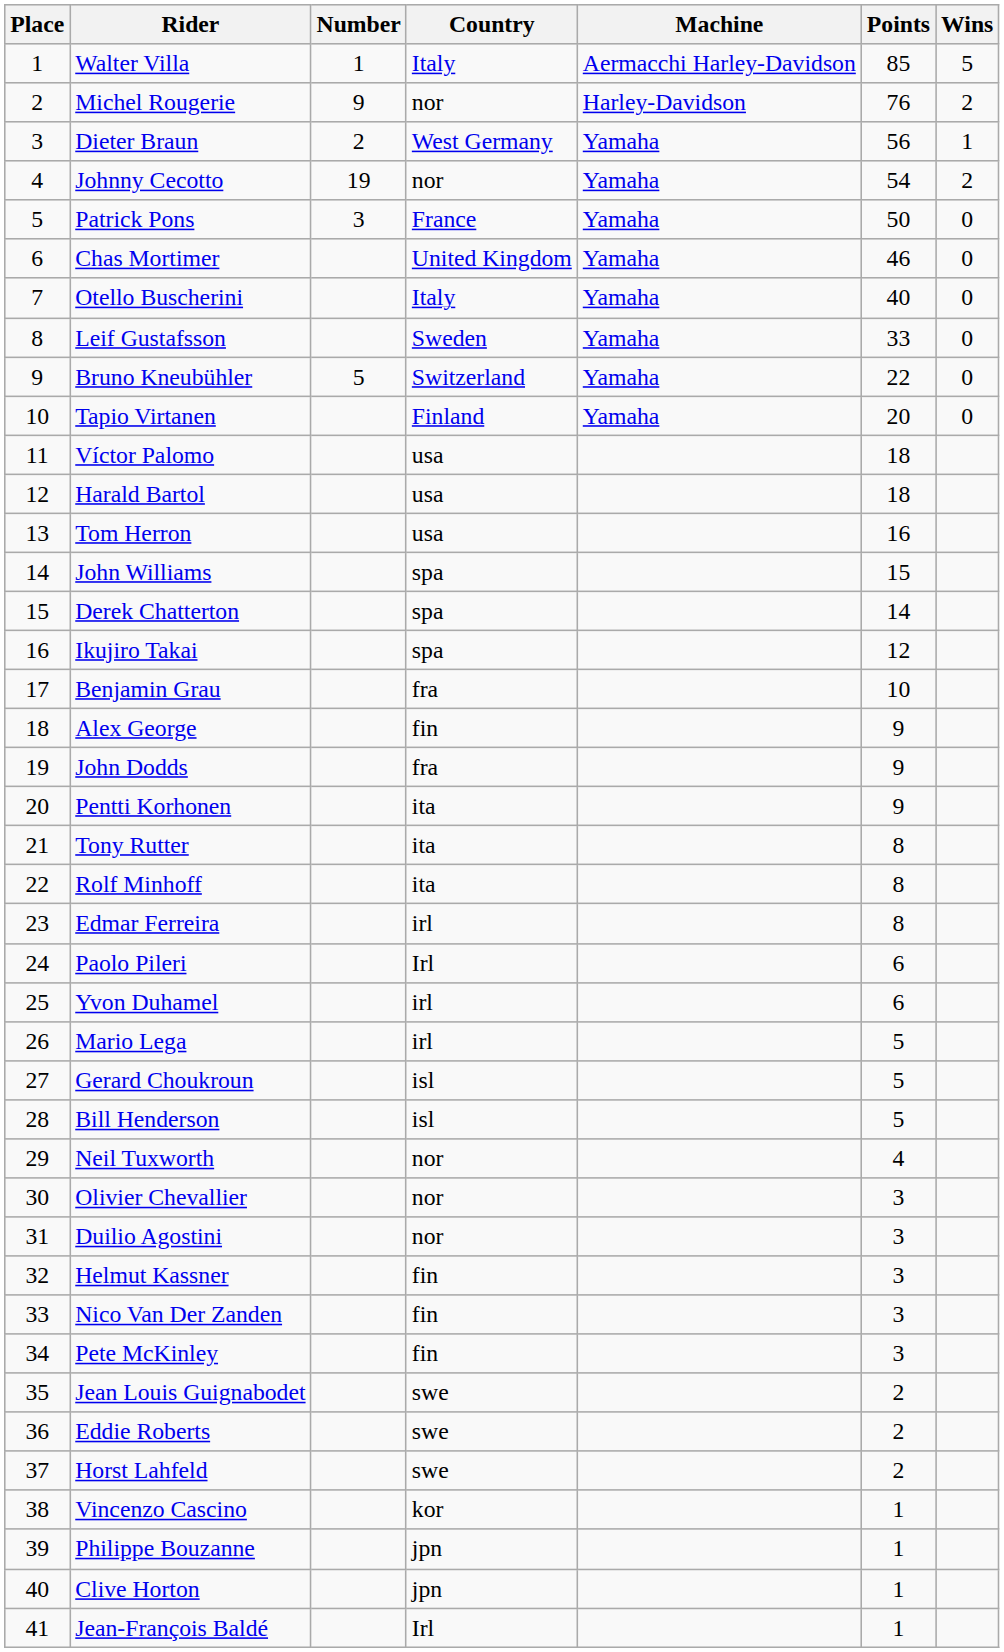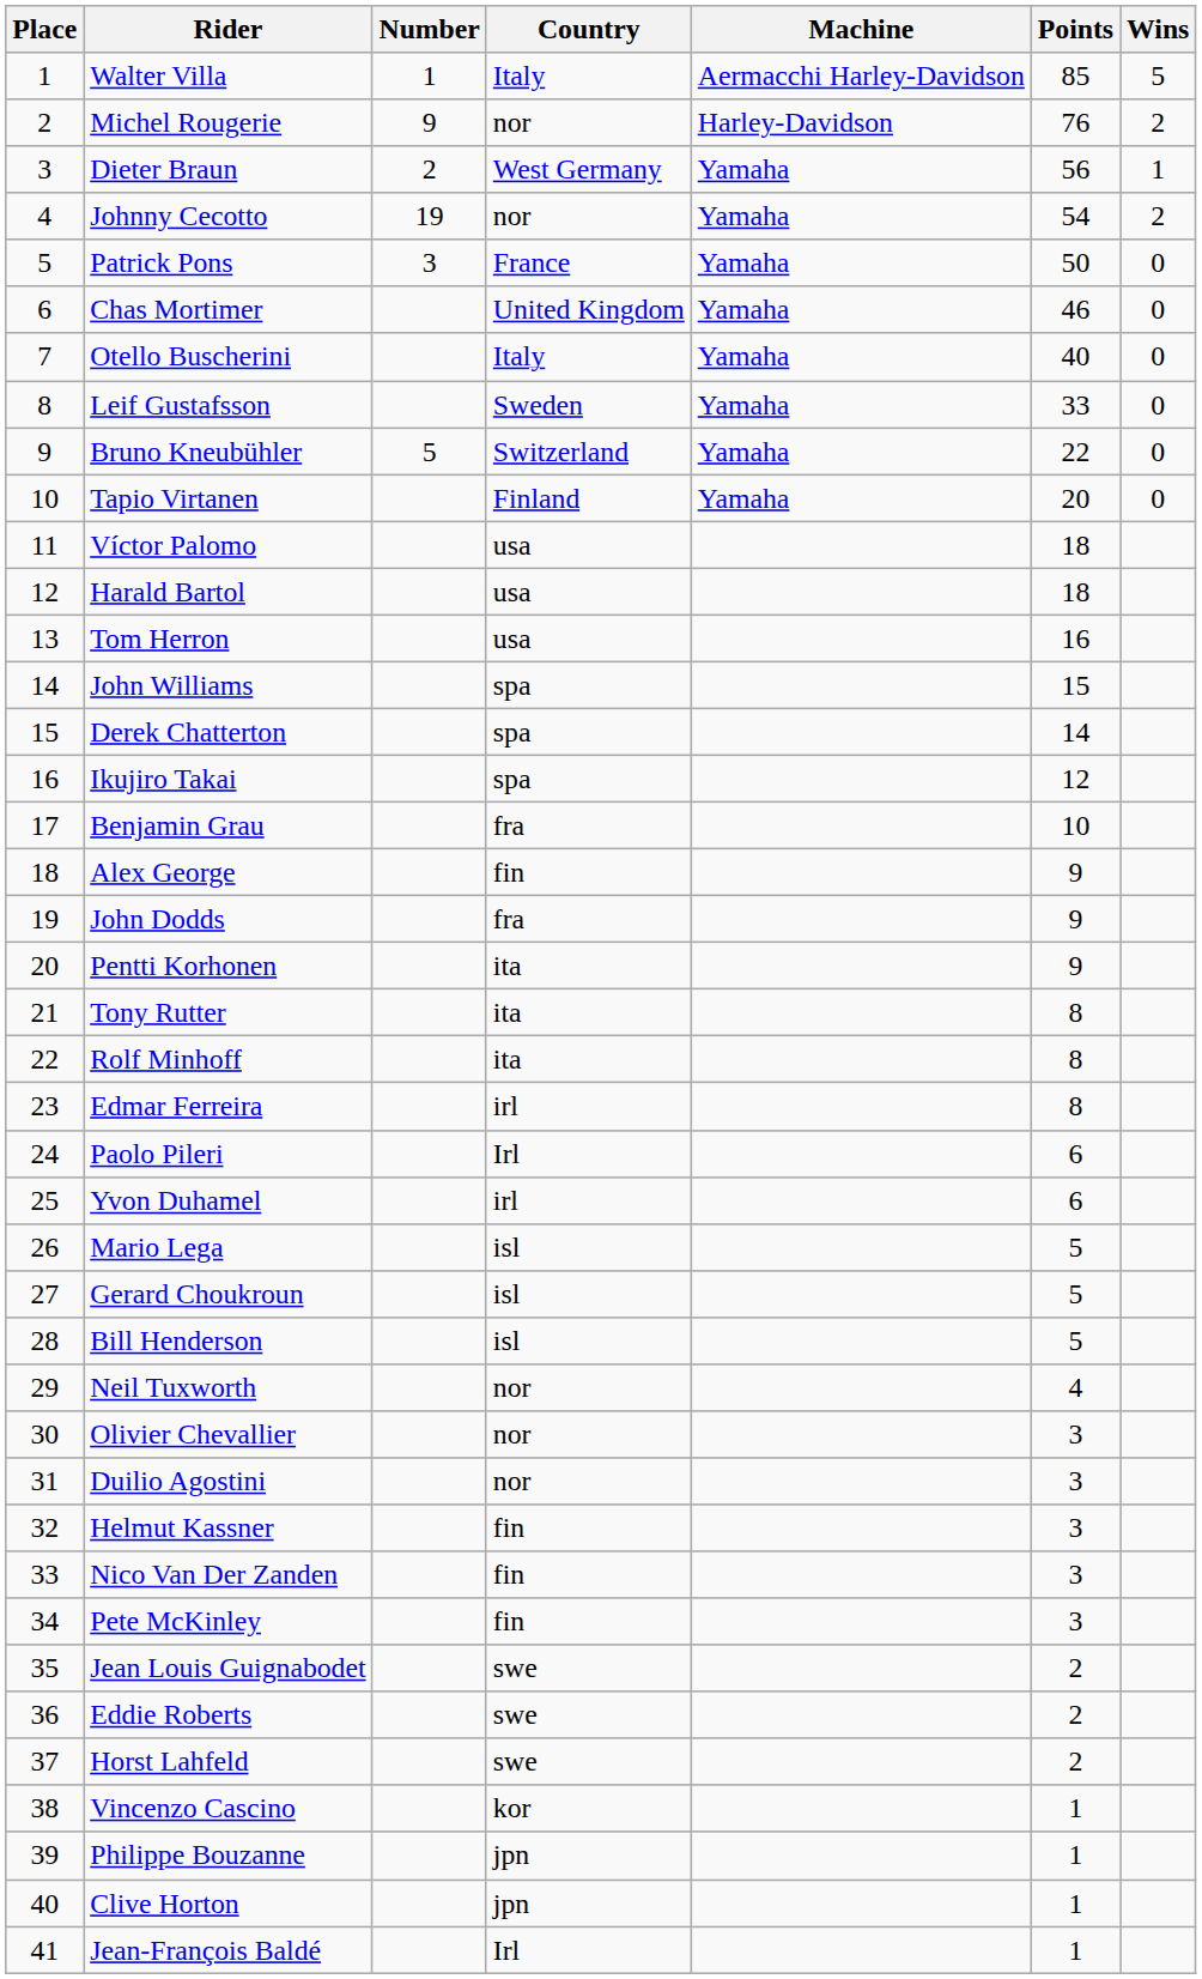Mario Lega | Country: irl -> isl
